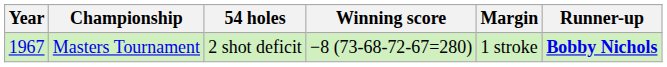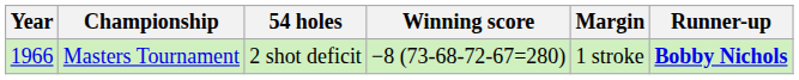Masters Tournament | Year: 1967 -> 1966
